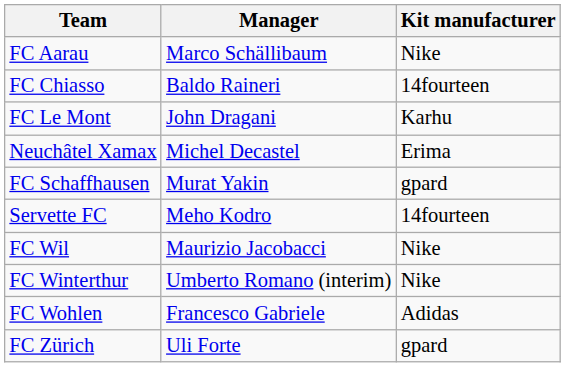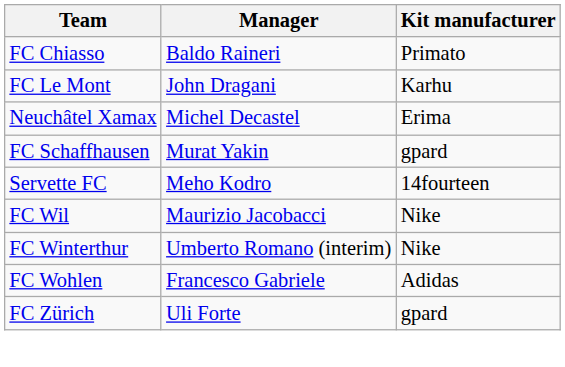- row: FC Aarau | Marco Schällibaum | Nike
FC Chiasso | Kit manufacturer: 14fourteen -> Primato
